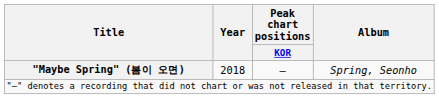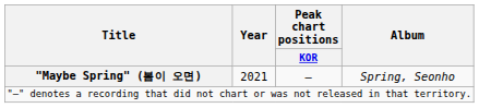"Maybe Spring" (봄이 오면) | Year: 2018 -> 2021
